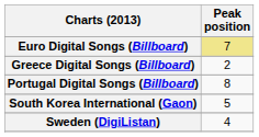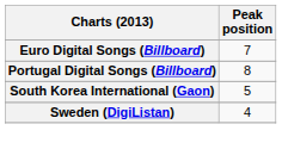Euro Digital Songs (Billboard) | Peak position: khaki background -> no background
- row: Greece Digital Songs (Billboard) | 2
